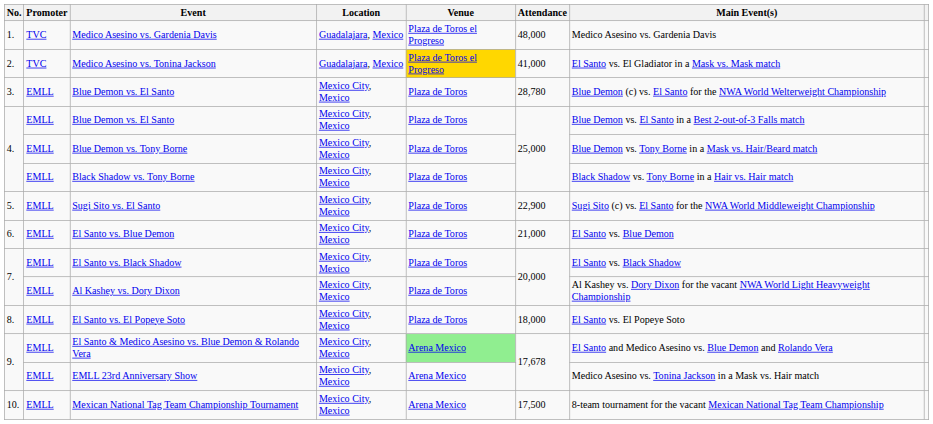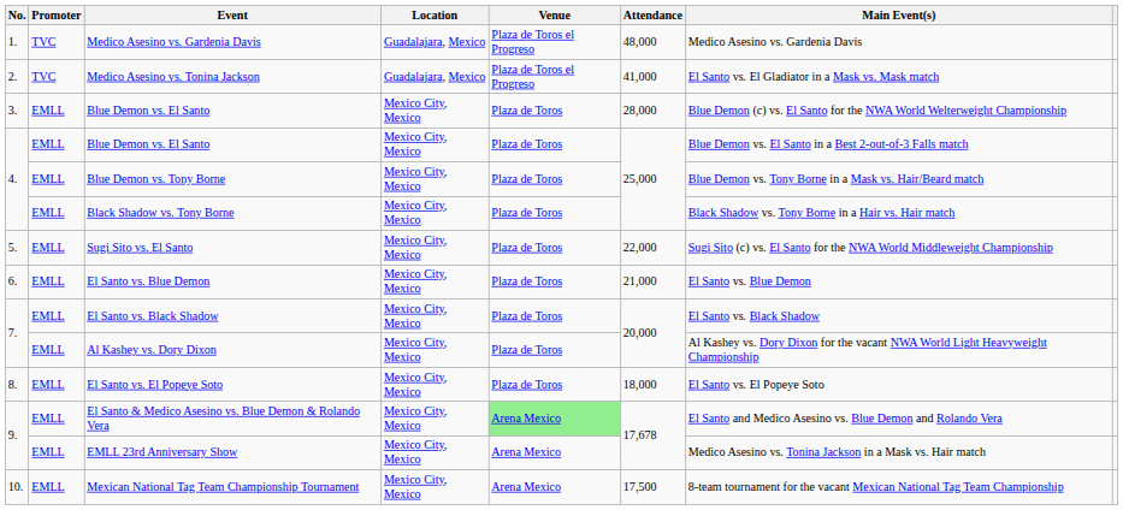Medico Asesino vs. Tonina Jackson | Venue: gold background -> no background
3. / Blue Demon vs. El Santo | Attendance: 28,780 -> 28,000
Sugi Sito vs. El Santo | Attendance: 22,900 -> 22,000
